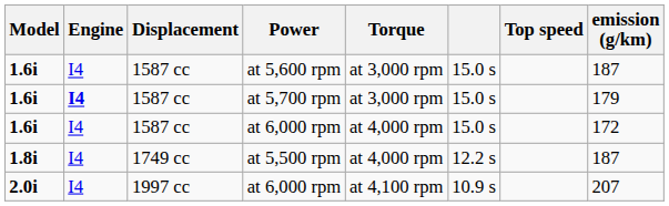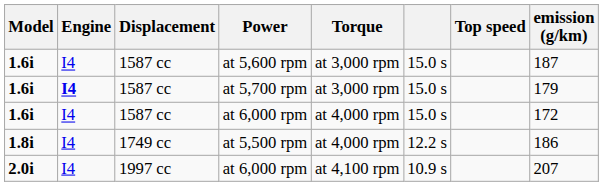at 5,500 rpm | emission (g/km): 187 -> 186
